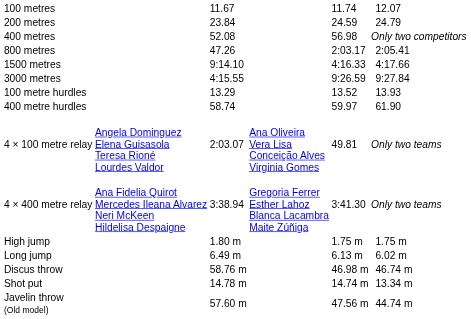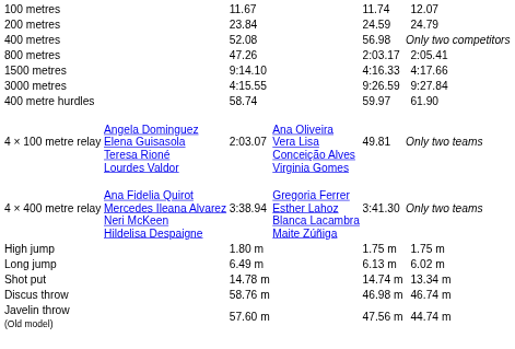- row: 100 metre hurdles | 13.29 | 13.52 | 13.93
rows swapped: Shot put <-> Discus throw
